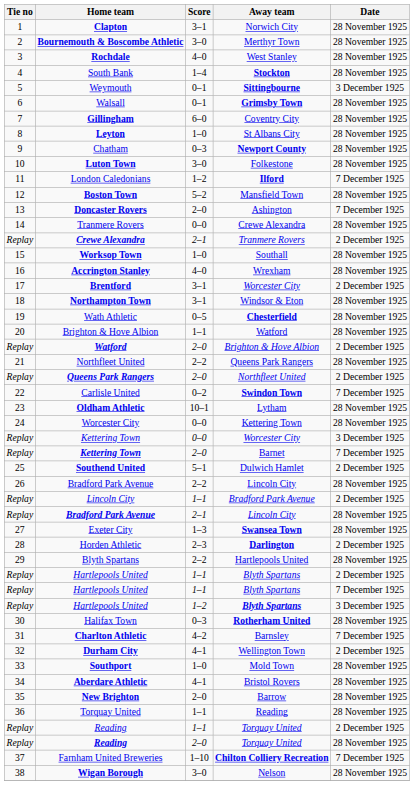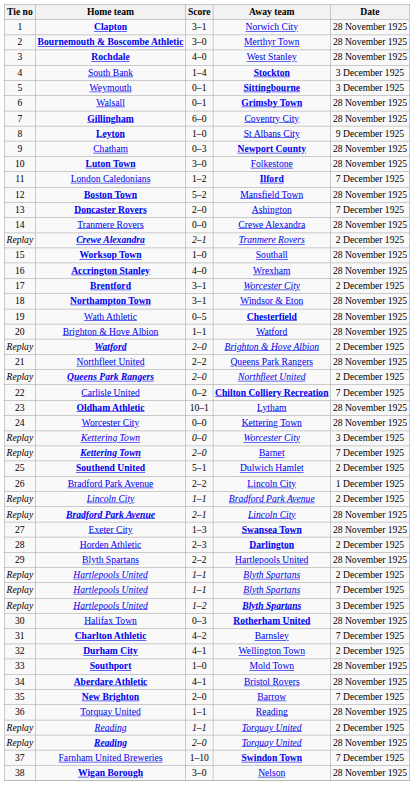South Bank | Date: 28 November 1925 -> 3 December 1925
Leyton | Date: 28 November 1925 -> 9 December 1925
Carlisle United | Away team: Swindon Town -> Chilton Colliery Recreation
Bradford Park Avenue / 2–2 | Date: 28 November 1925 -> 1 December 1925
New Brighton | Date: 28 November 1925 -> 7 December 1925
Farnham United Breweries | Away team: Chilton Colliery Recreation -> Swindon Town
